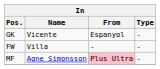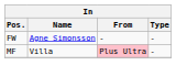- row: GK | Vicente | Espanyol | -
FW | Name: Villa -> Agne Simonsson
MF | Name: Agne Simonsson -> Villa
